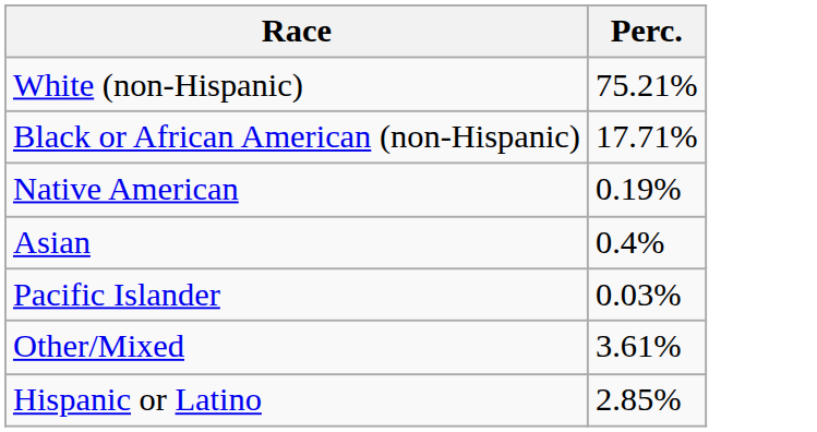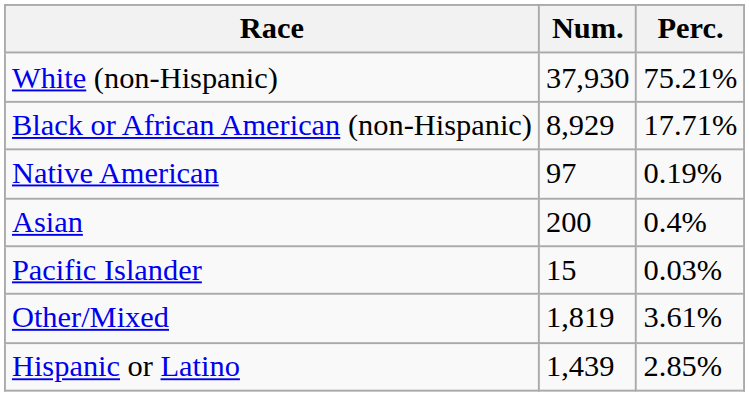+ column: Num. | 37,930 | 8,929 | 97 | 200 | 15 | 1,819 | 1,439
